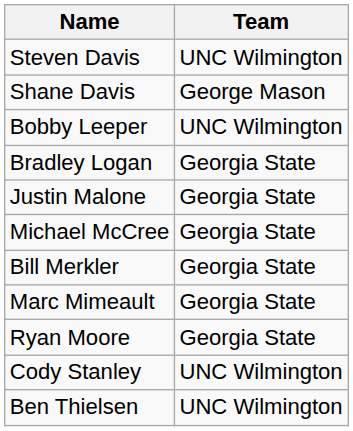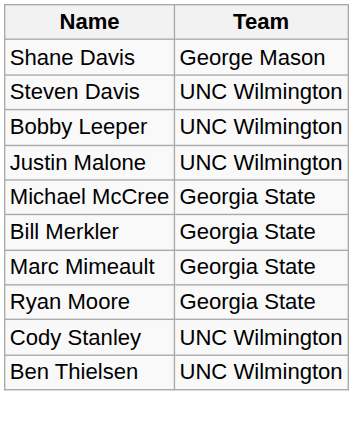rows swapped: Shane Davis <-> Steven Davis
- row: Bradley Logan | Georgia State
Justin Malone | Team: Georgia State -> UNC Wilmington
